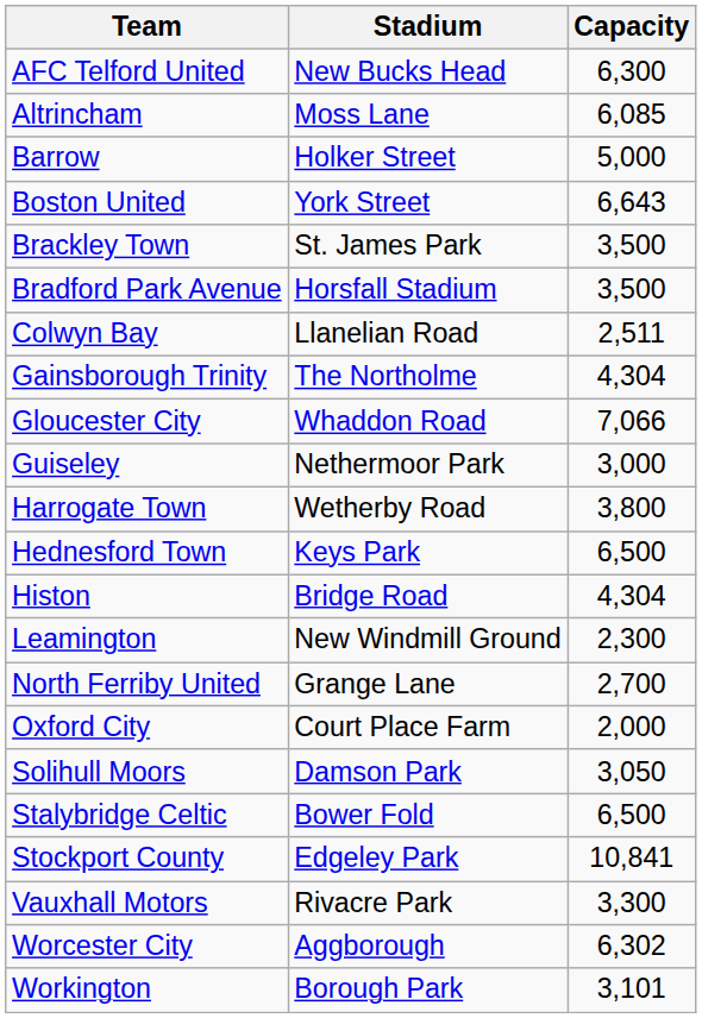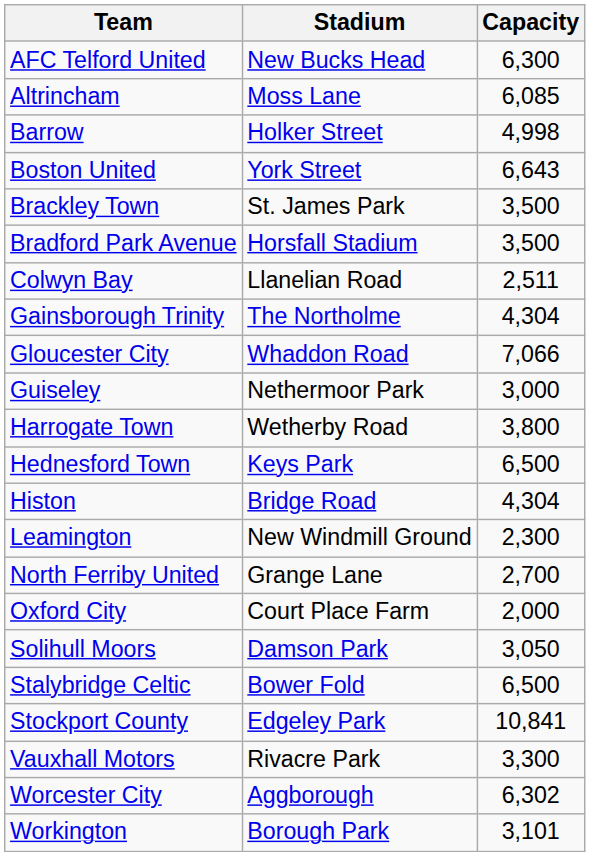Barrow | Capacity: 5,000 -> 4,998
